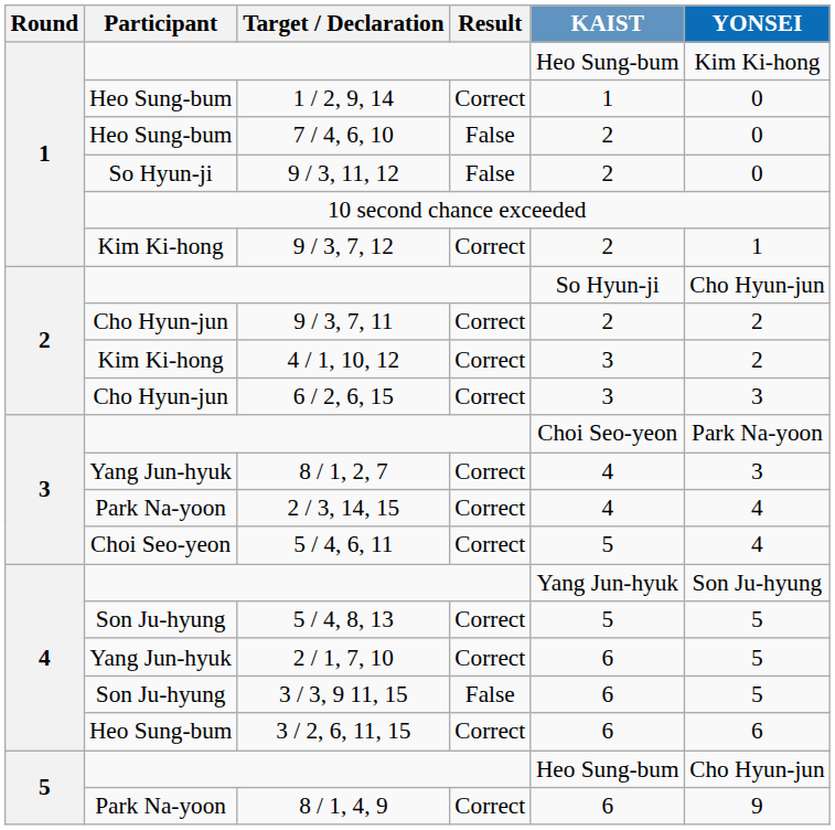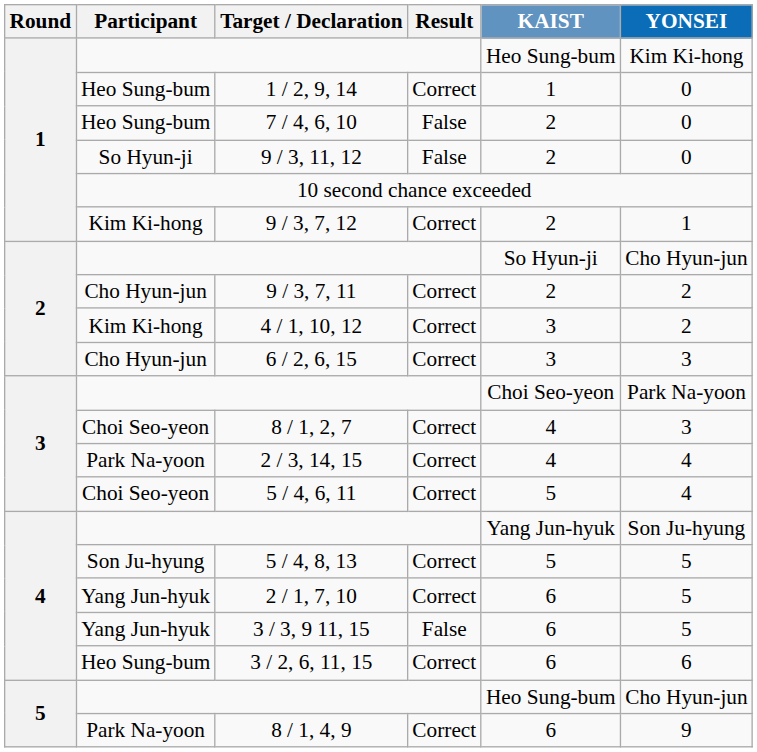8 / 1, 2, 7 | Participant: Yang Jun-hyuk -> Choi Seo-yeon
3 / 3, 9 11, 15 | Participant: Son Ju-hyung -> Yang Jun-hyuk
